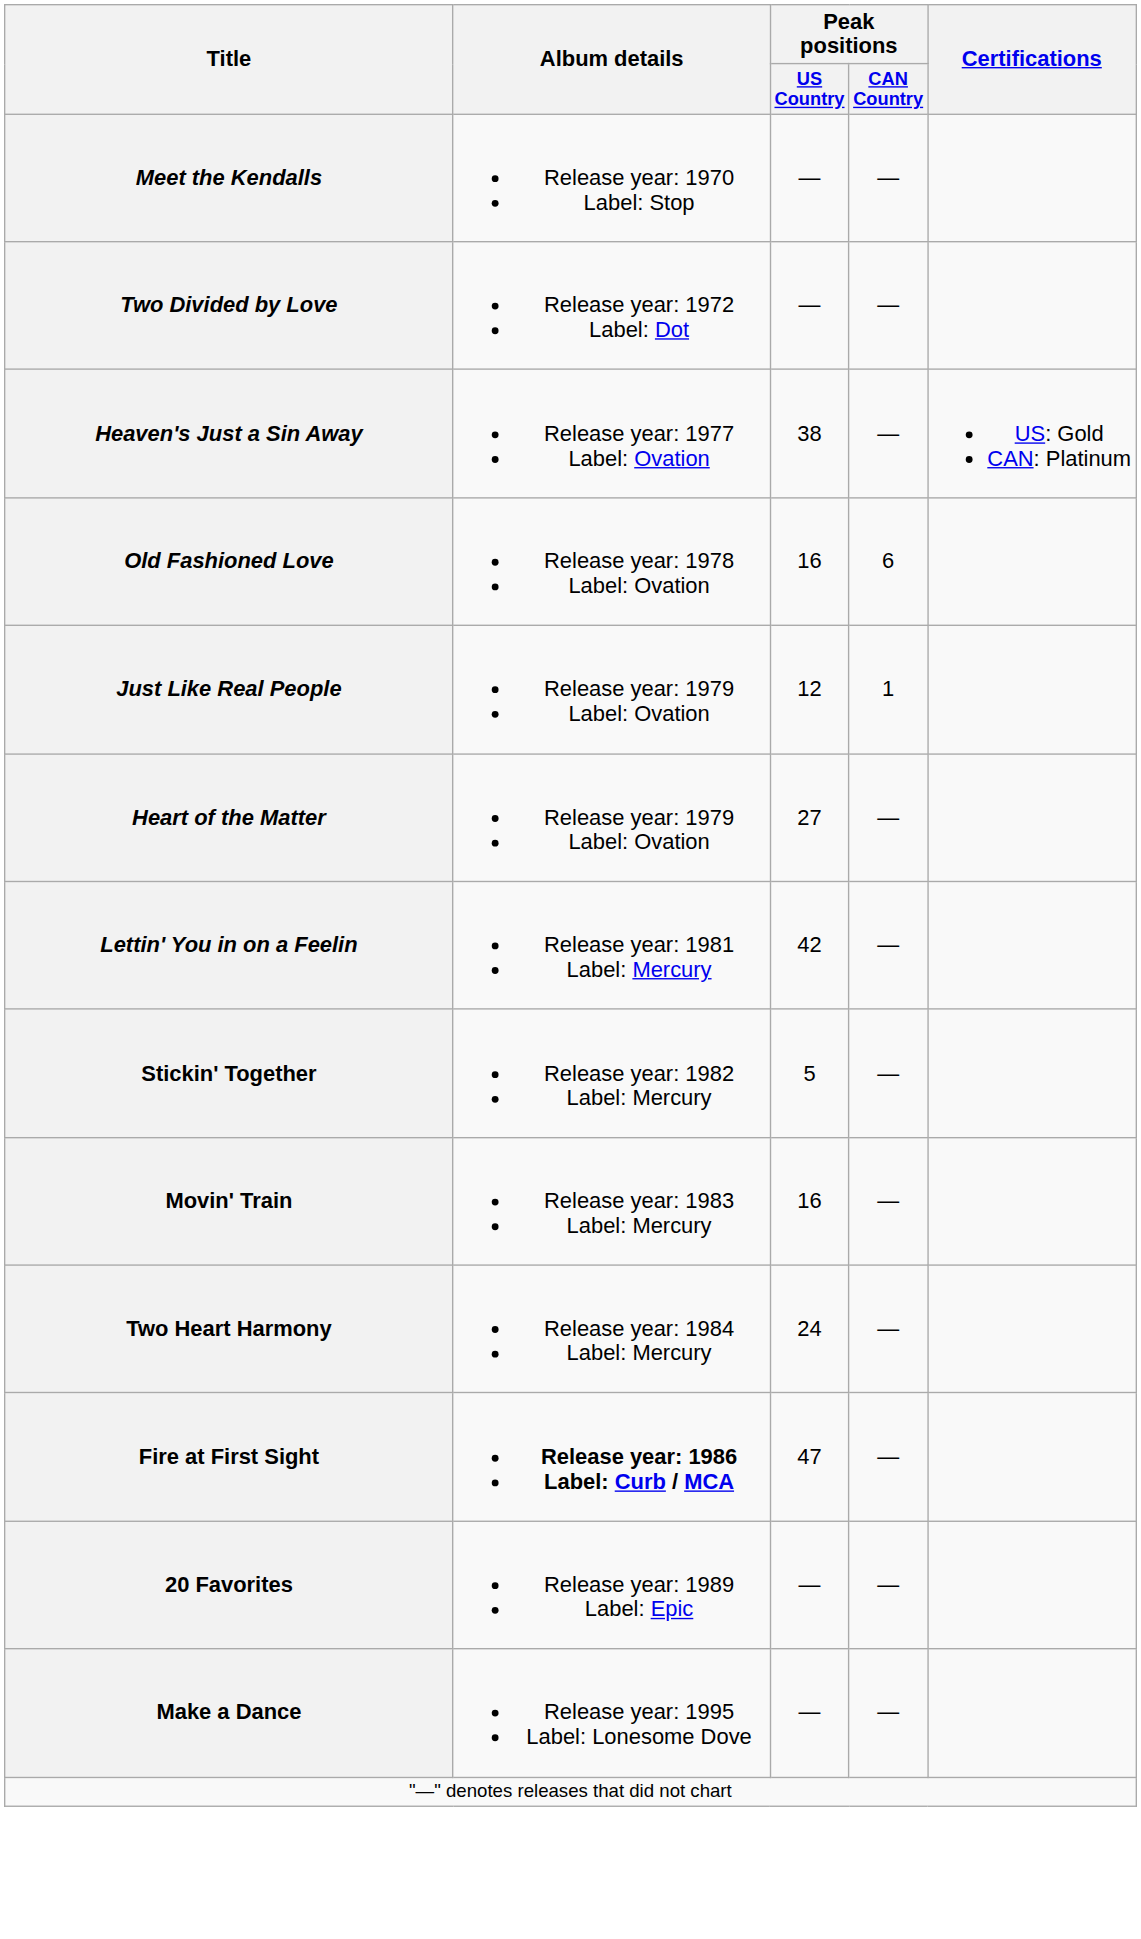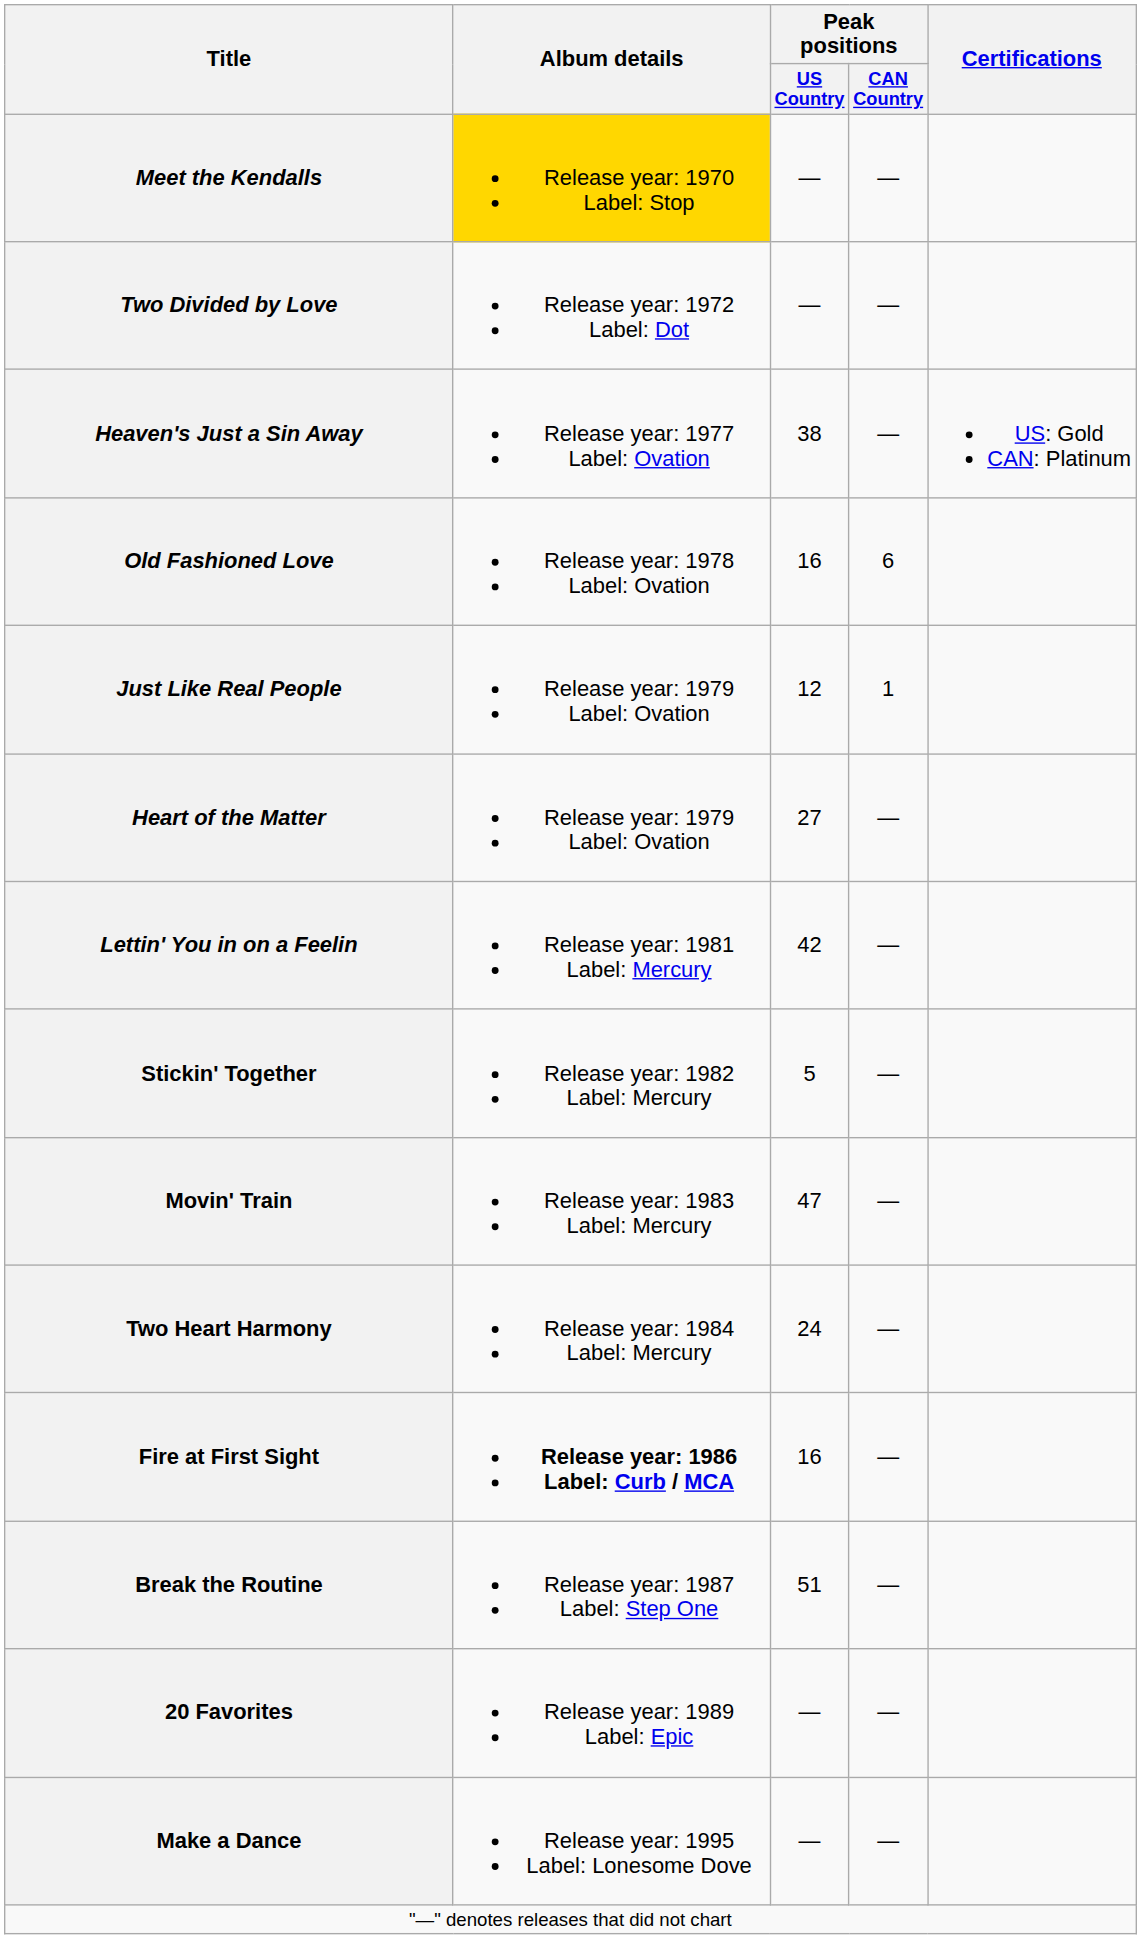Meet the Kendalls | Album details: no background -> gold background
Movin' Train | Peak positions / US Country: 16 -> 47
Fire at First Sight | Peak positions / US Country: 47 -> 16
+ row: Break the Routine | Release year: 1987 Label: Step One | 51 | —
